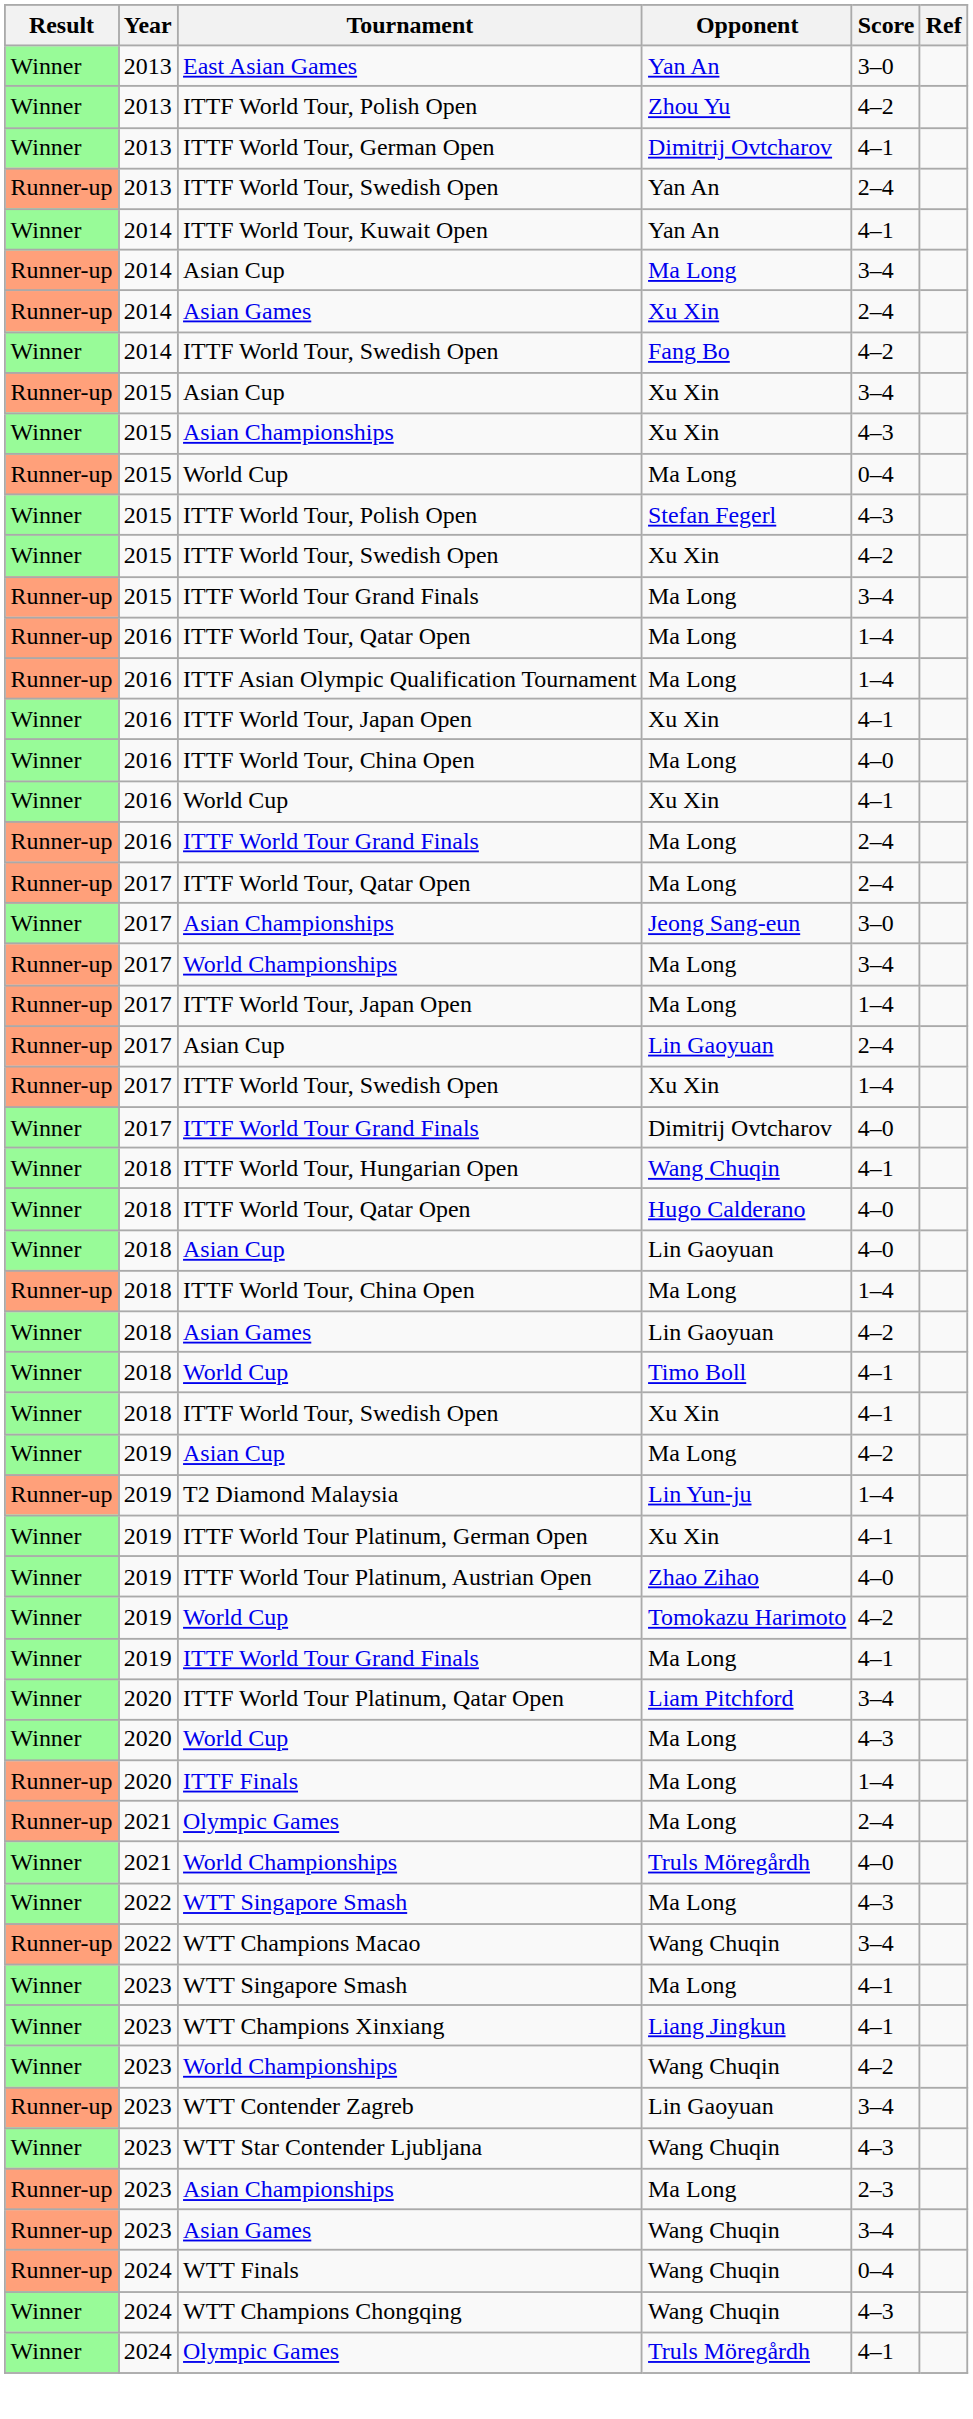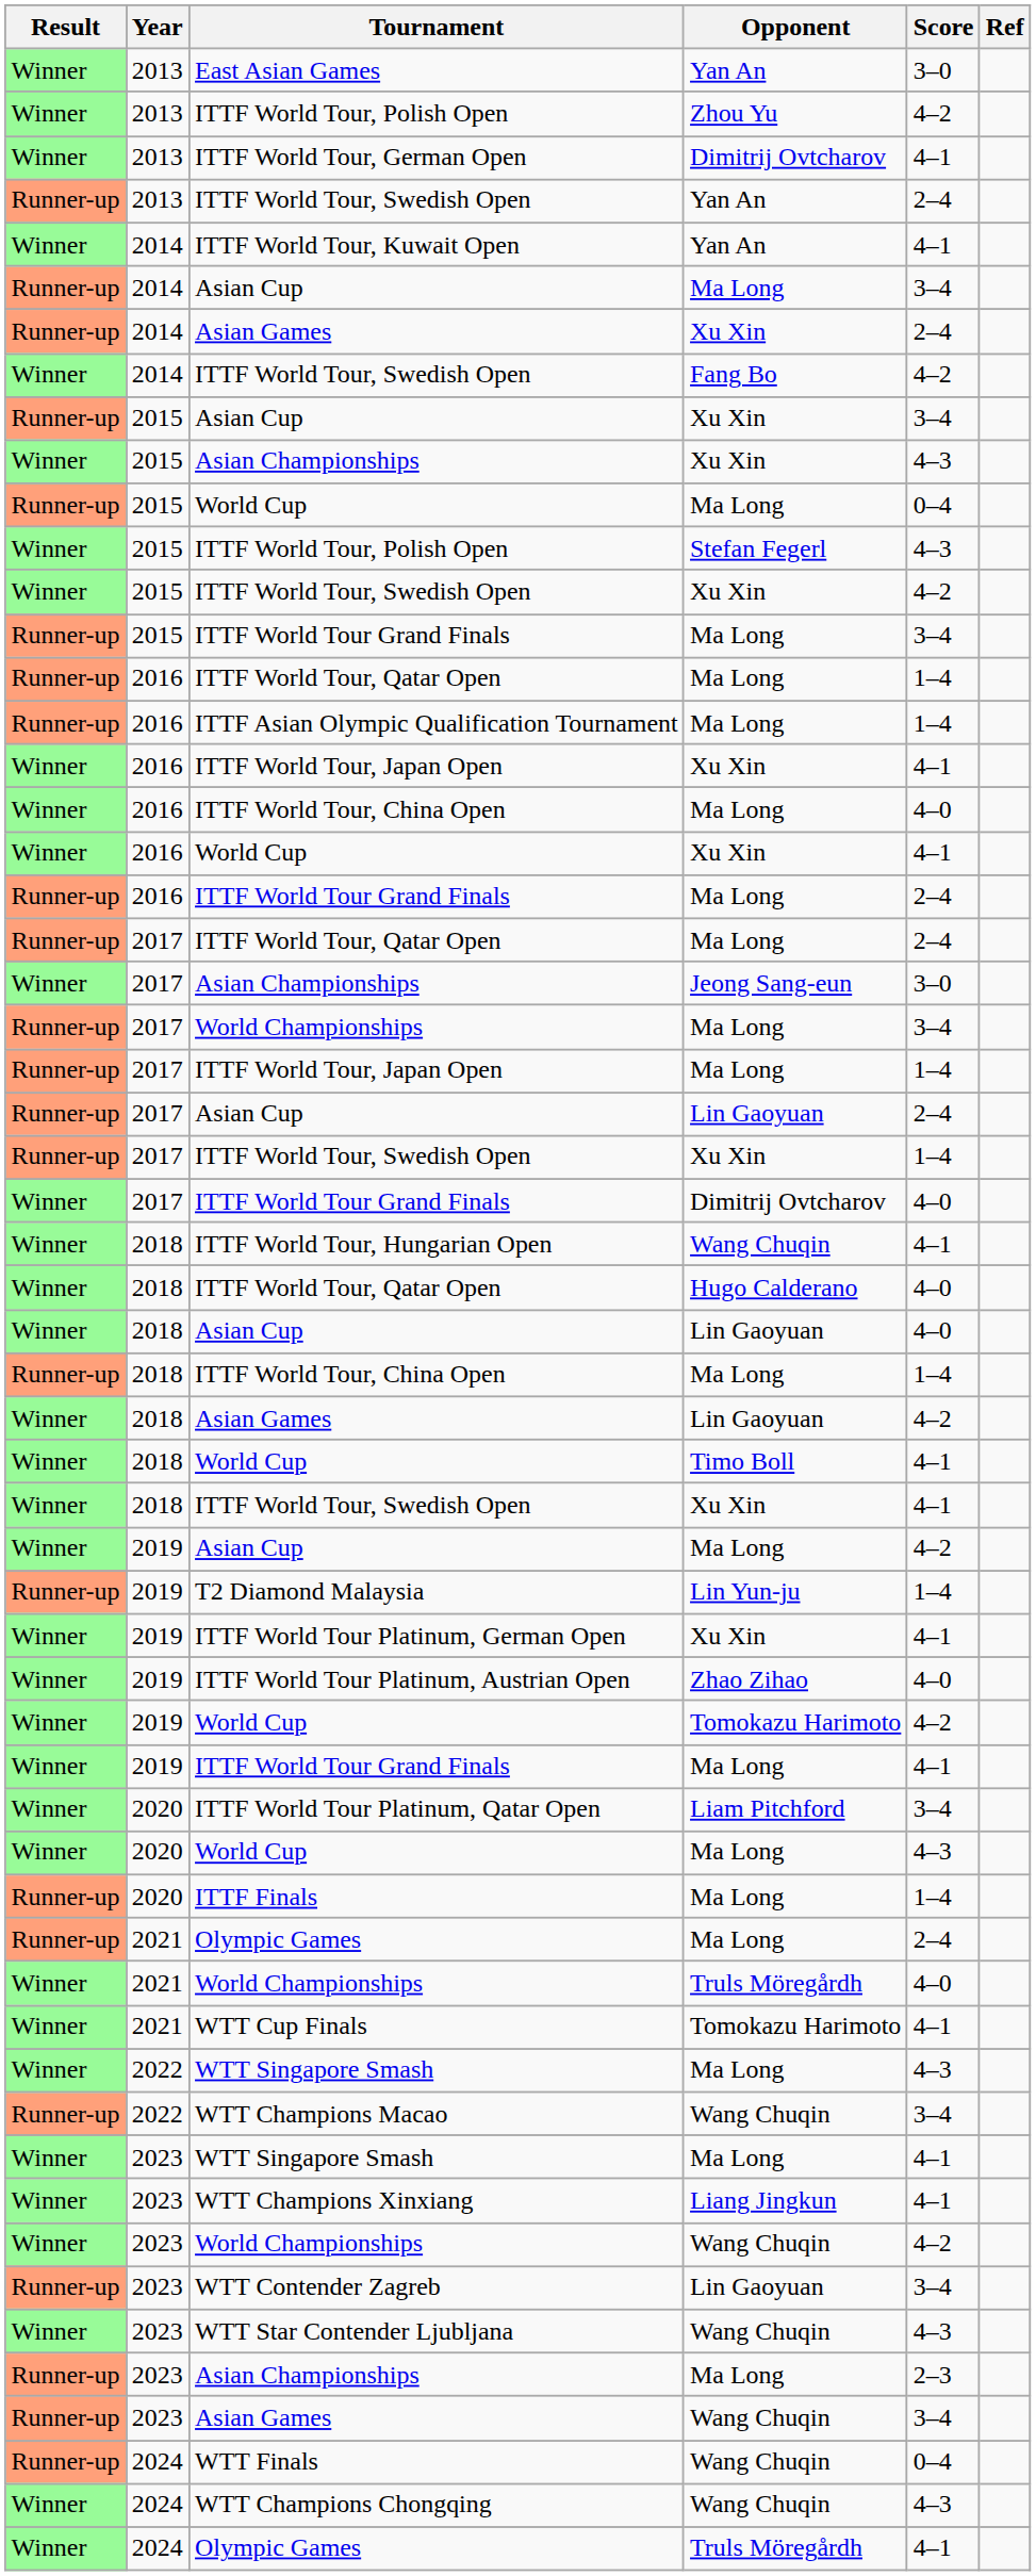+ row: Winner | 2021 | WTT Cup Finals | Tomokazu Harimoto | 4–1
